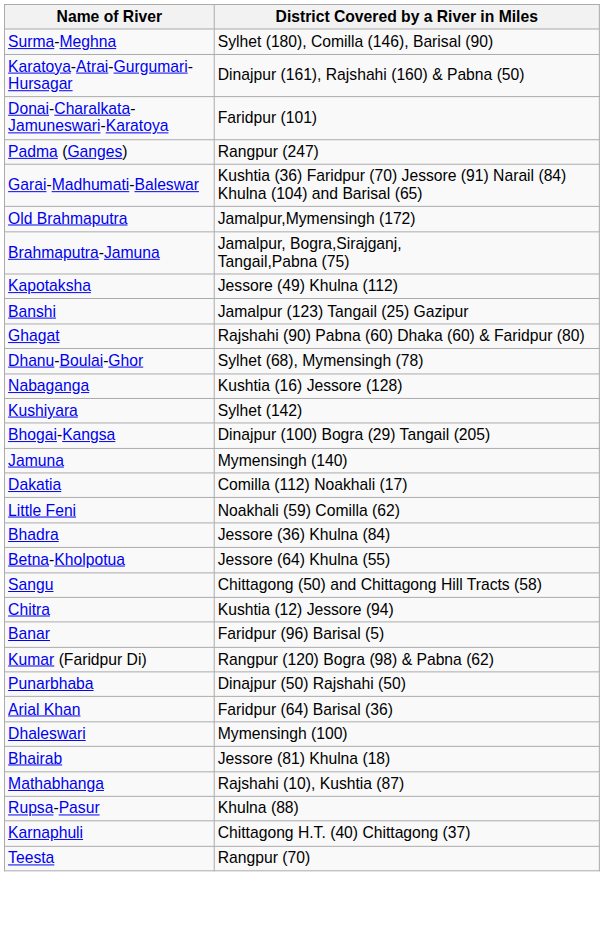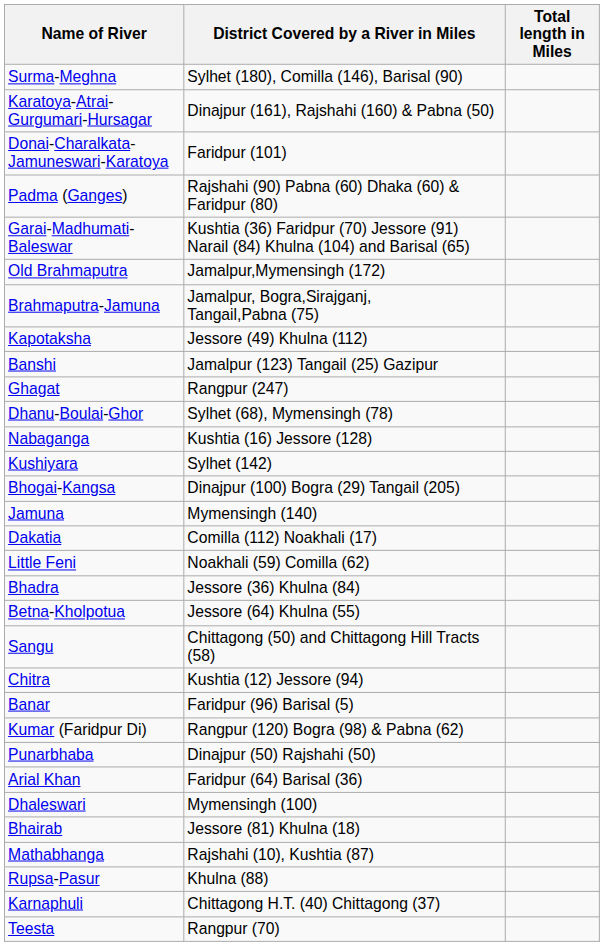+ column: Total length in Miles
Padma (Ganges) | District Covered by a River in Miles: Rangpur (247) -> Rajshahi (90) Pabna (60) Dhaka (60) & Faridpur (80)
Ghagat | District Covered by a River in Miles: Rajshahi (90) Pabna (60) Dhaka (60) & Faridpur (80) -> Rangpur (247)
